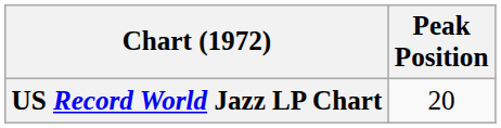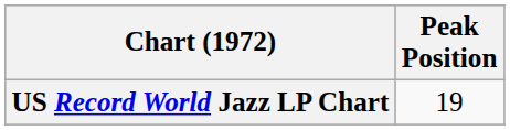US Record World Jazz LP Chart | Peak Position: 20 -> 19
